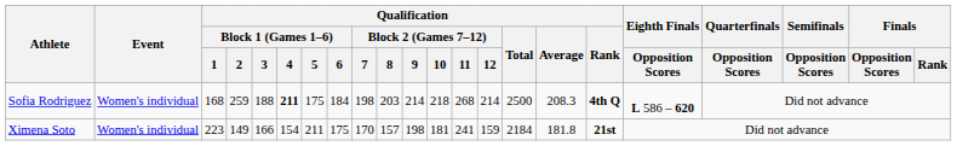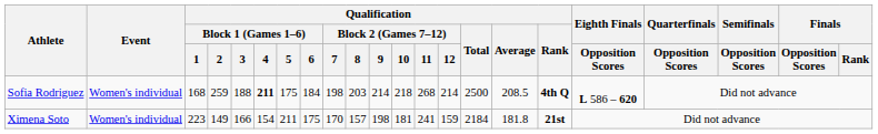Sofia Rodriguez | Qualification / Average: 208.3 -> 208.5
